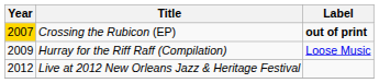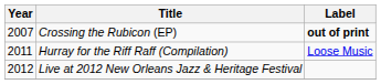Crossing the Rubicon (EP) | Year: gold background -> no background
Hurray for the Riff Raff (Compilation) | Year: 2009 -> 2011
